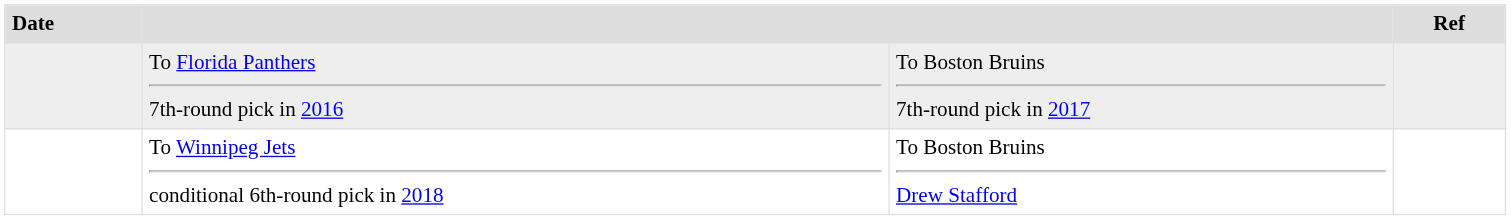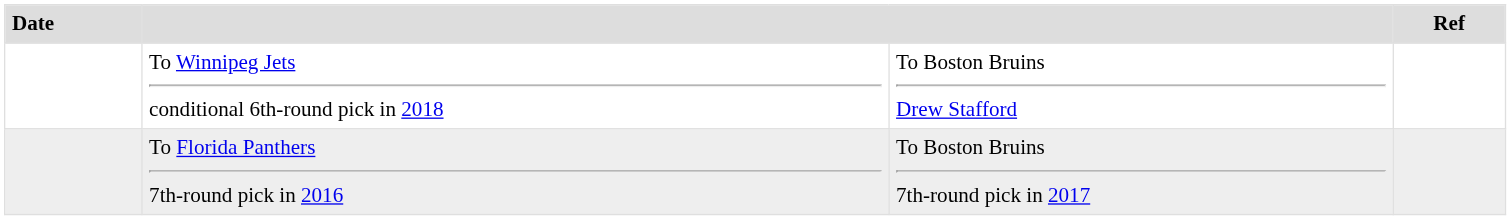rows swapped: To Florida Panthers 7th-round pick in 2016 <-> To Winnipeg Jets conditional 6th-round pick in 2018
